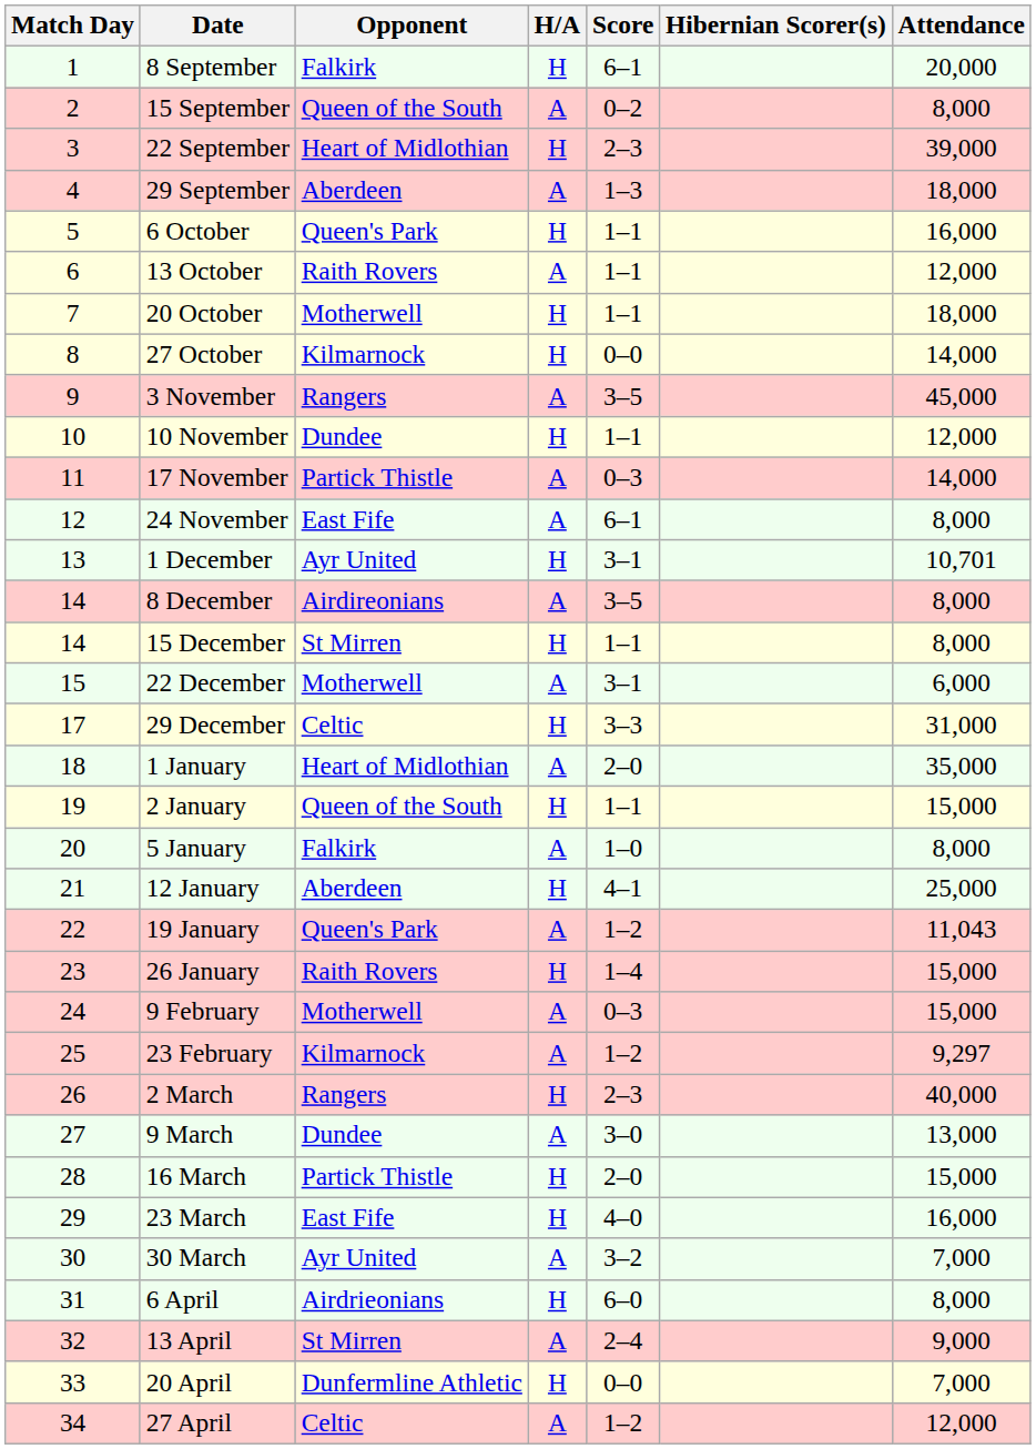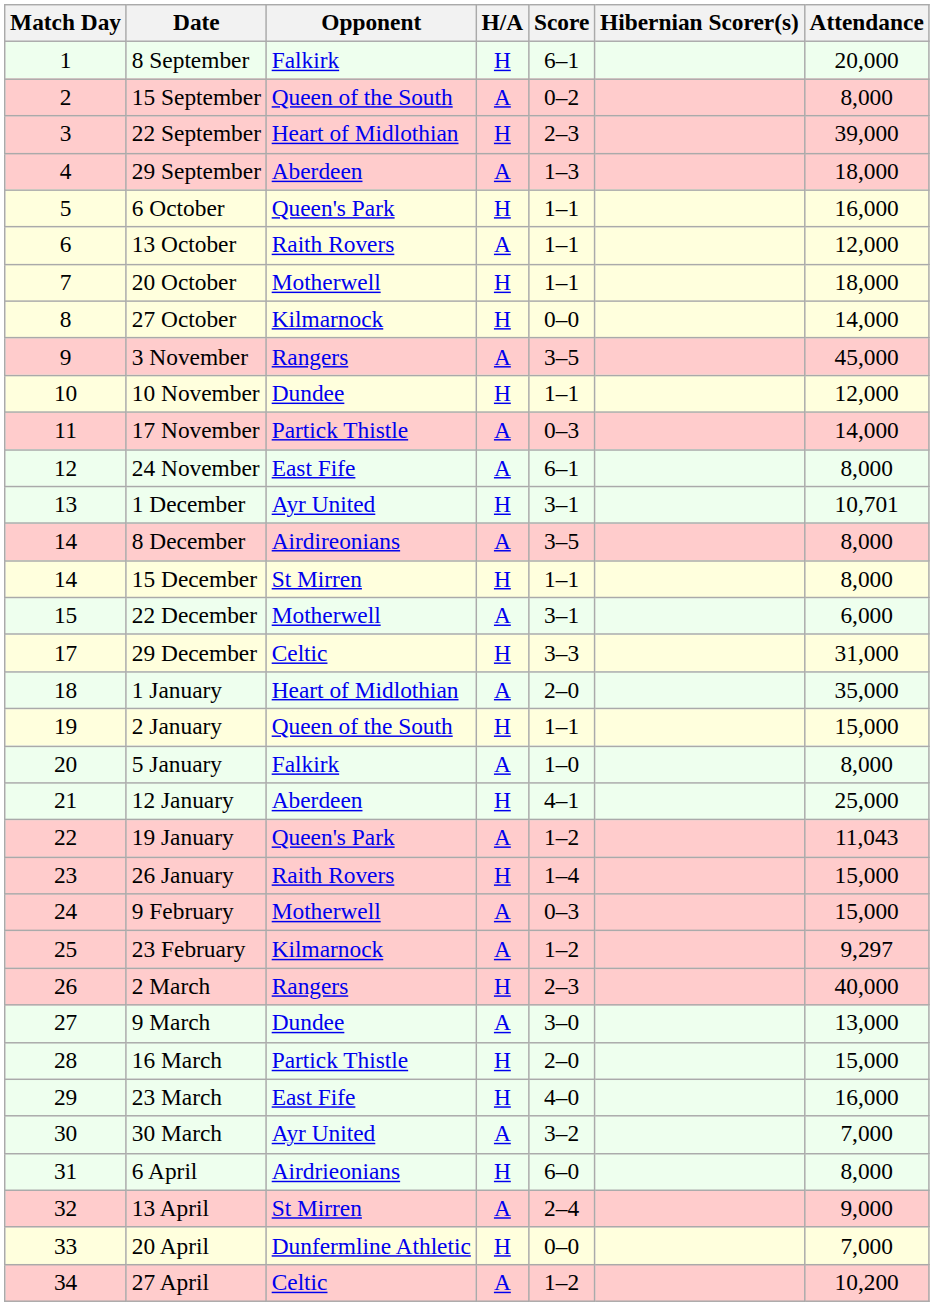27 April | Attendance: 12,000 -> 10,200
